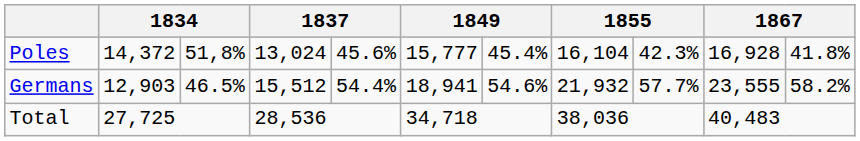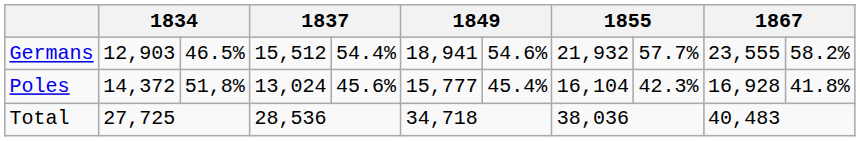rows swapped: Germans <-> Poles
